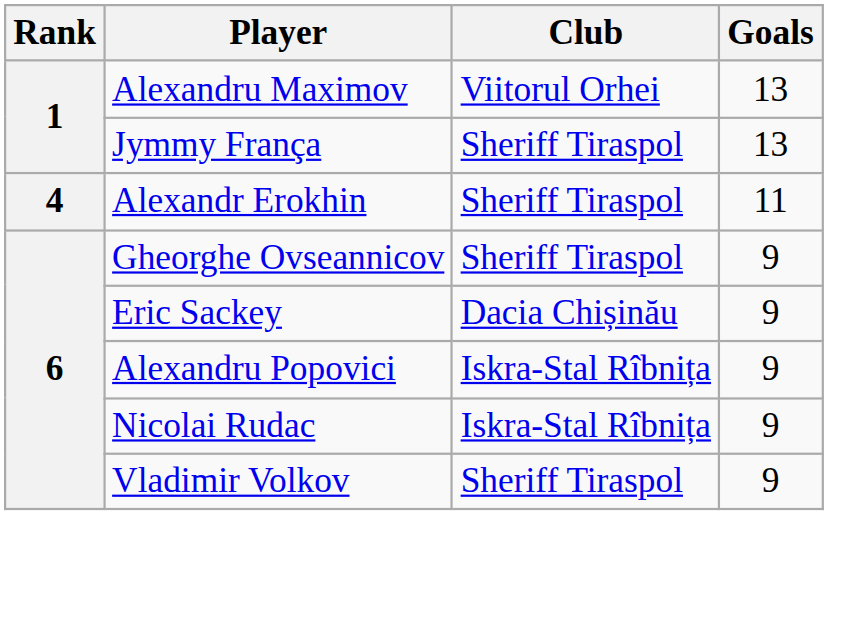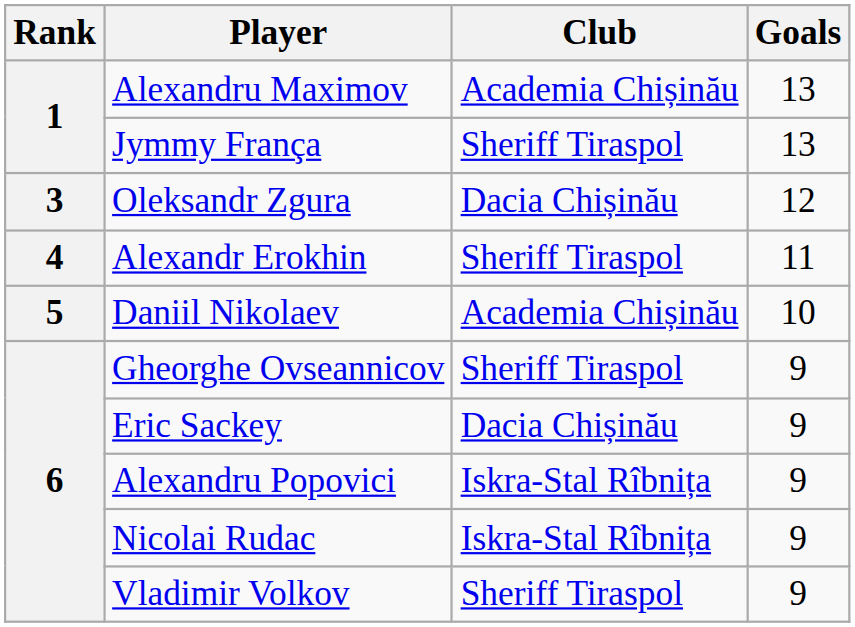Alexandru Maximov | Club: Viitorul Orhei -> Academia Chișinău
+ row: 3 | Oleksandr Zgura | Dacia Chișinău | 12
+ row: 5 | Daniil Nikolaev | Academia Chișinău | 10
